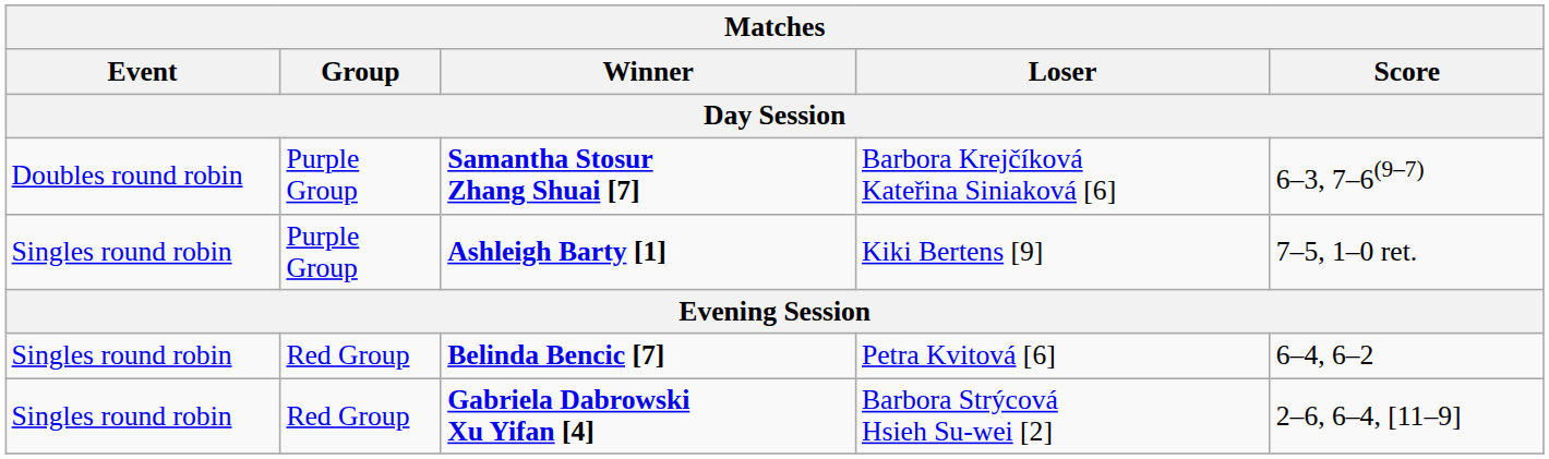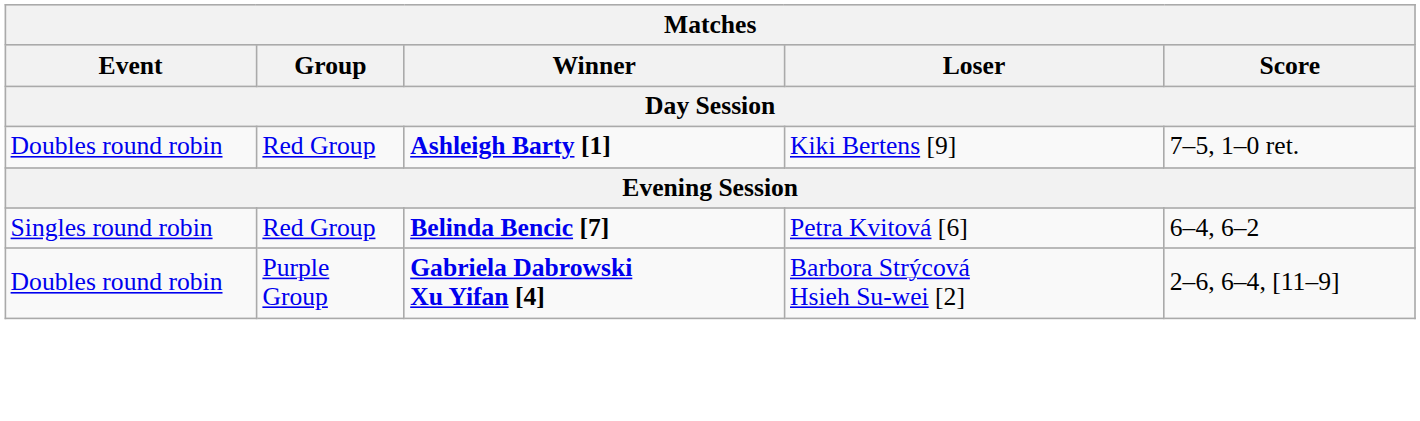- row: Doubles round robin | Purple Group | Samantha Stosur Zhang Shuai [7] | Barbora Krejčíková Kateřina Siniaková [6] | 6–3, 7–6(9–7)
Ashleigh Barty [1] | Event: Singles round robin -> Doubles round robin
Ashleigh Barty [1] | Group: Purple Group -> Red Group
Gabriela Dabrowski Xu Yifan [4] | Event: Singles round robin -> Doubles round robin
Gabriela Dabrowski Xu Yifan [4] | Group: Red Group -> Purple Group
